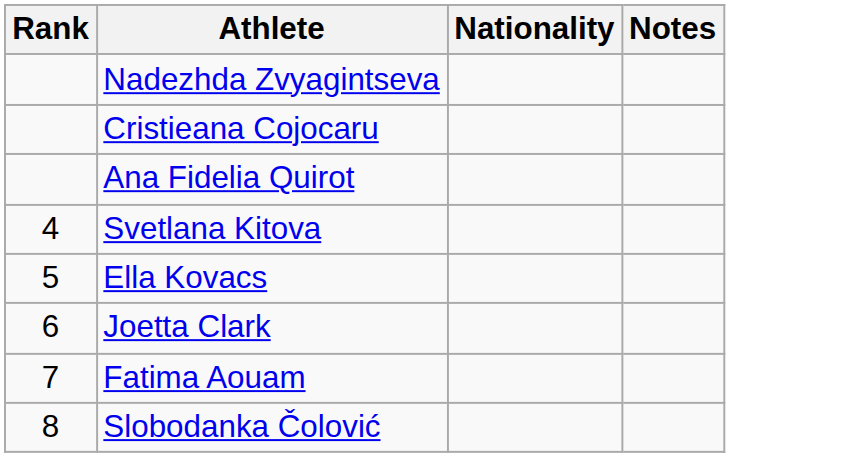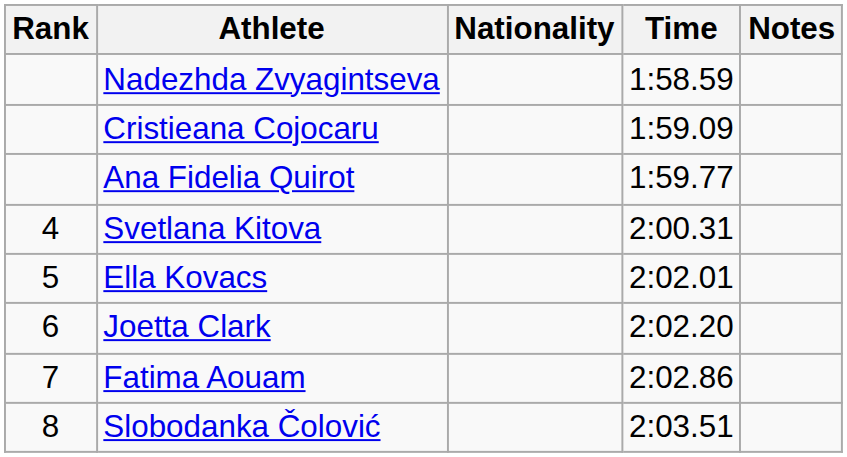+ column: Time | 1:58.59 | 1:59.09 | 1:59.77 | 2:00.31 | 2:02.01 | 2:02.20 | 2:02.86 | 2:03.51
